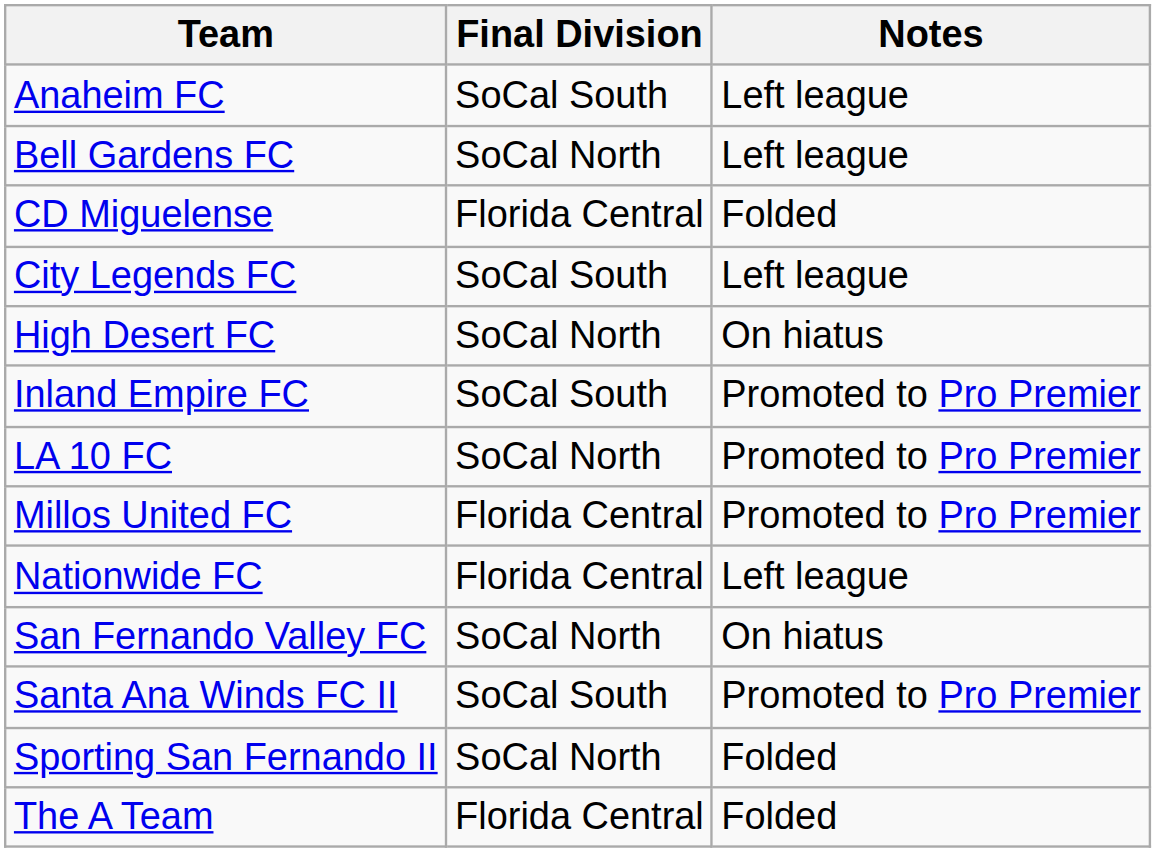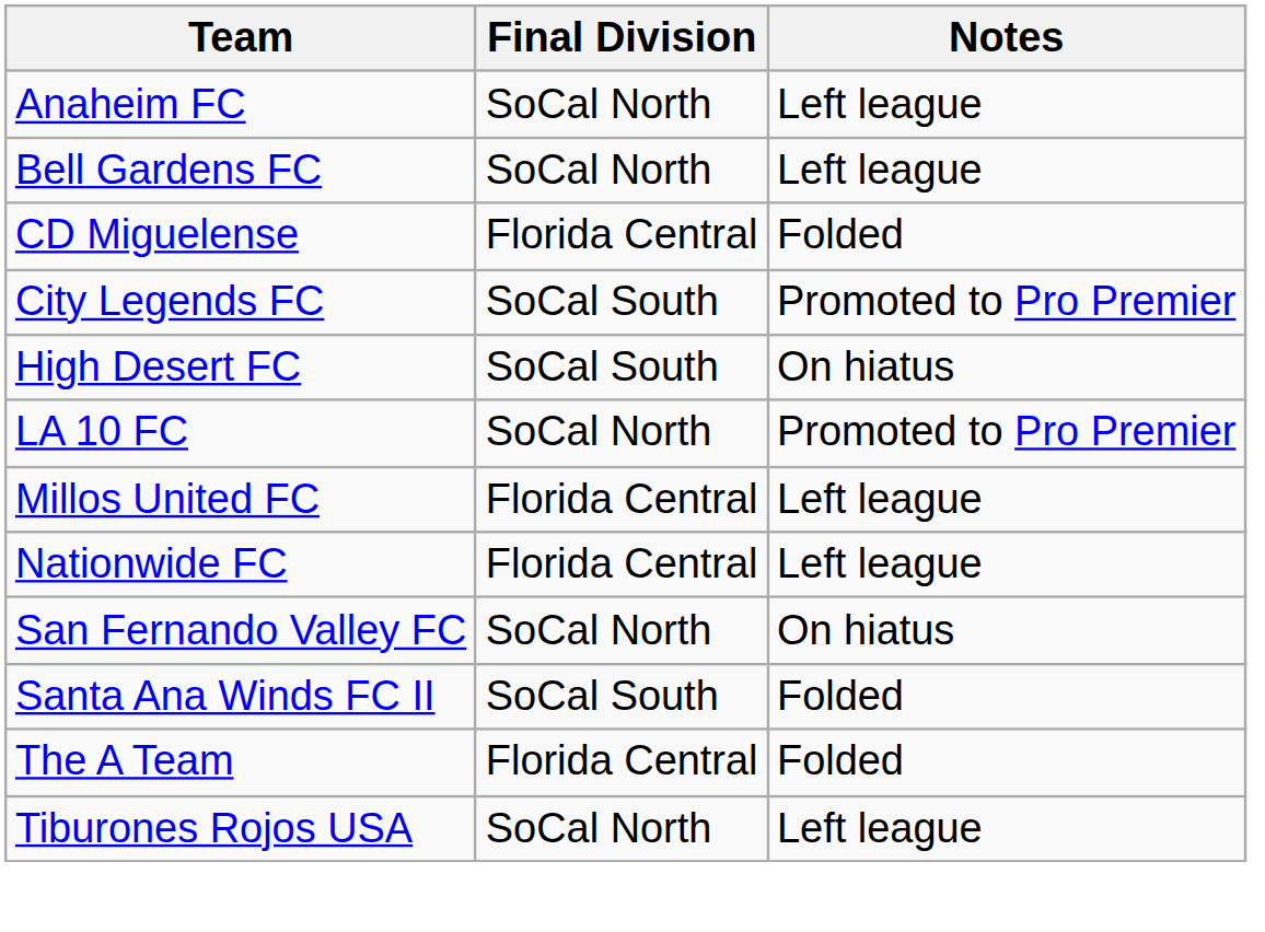Anaheim FC | Final Division: SoCal South -> SoCal North
City Legends FC | Notes: Left league -> Promoted to Pro Premier
High Desert FC | Final Division: SoCal North -> SoCal South
- row: Inland Empire FC | SoCal South | Promoted to Pro Premier
Millos United FC | Notes: Promoted to Pro Premier -> Left league
Santa Ana Winds FC II | Notes: Promoted to Pro Premier -> Folded
- row: Sporting San Fernando II | SoCal North | Folded
+ row: Tiburones Rojos USA | SoCal North | Left league
